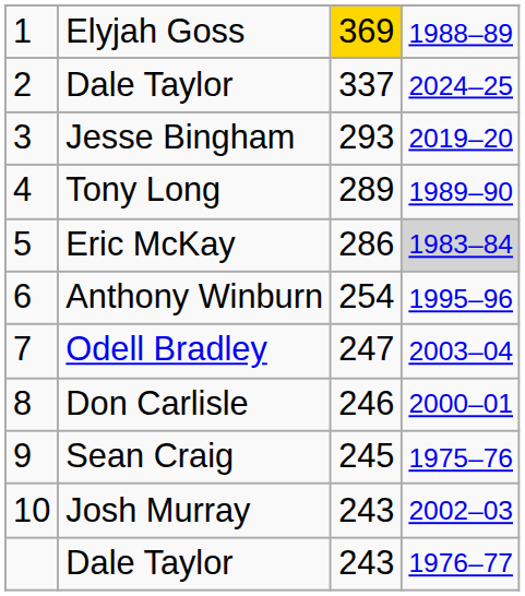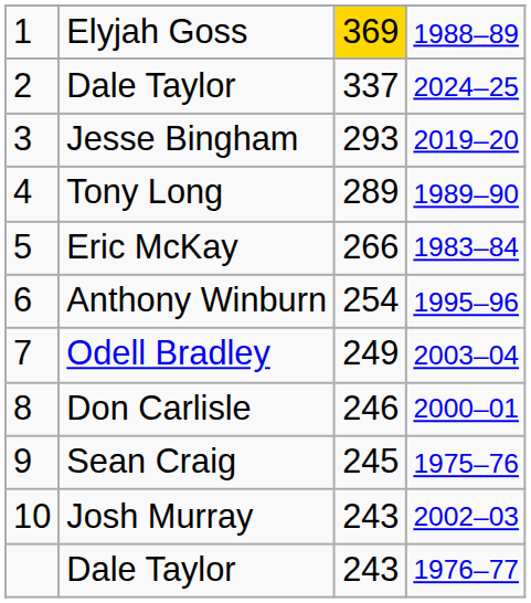Eric McKay | column 3: 286 -> 266
Eric McKay | column 4: lightgrey background -> no background
Odell Bradley | column 3: 247 -> 249
